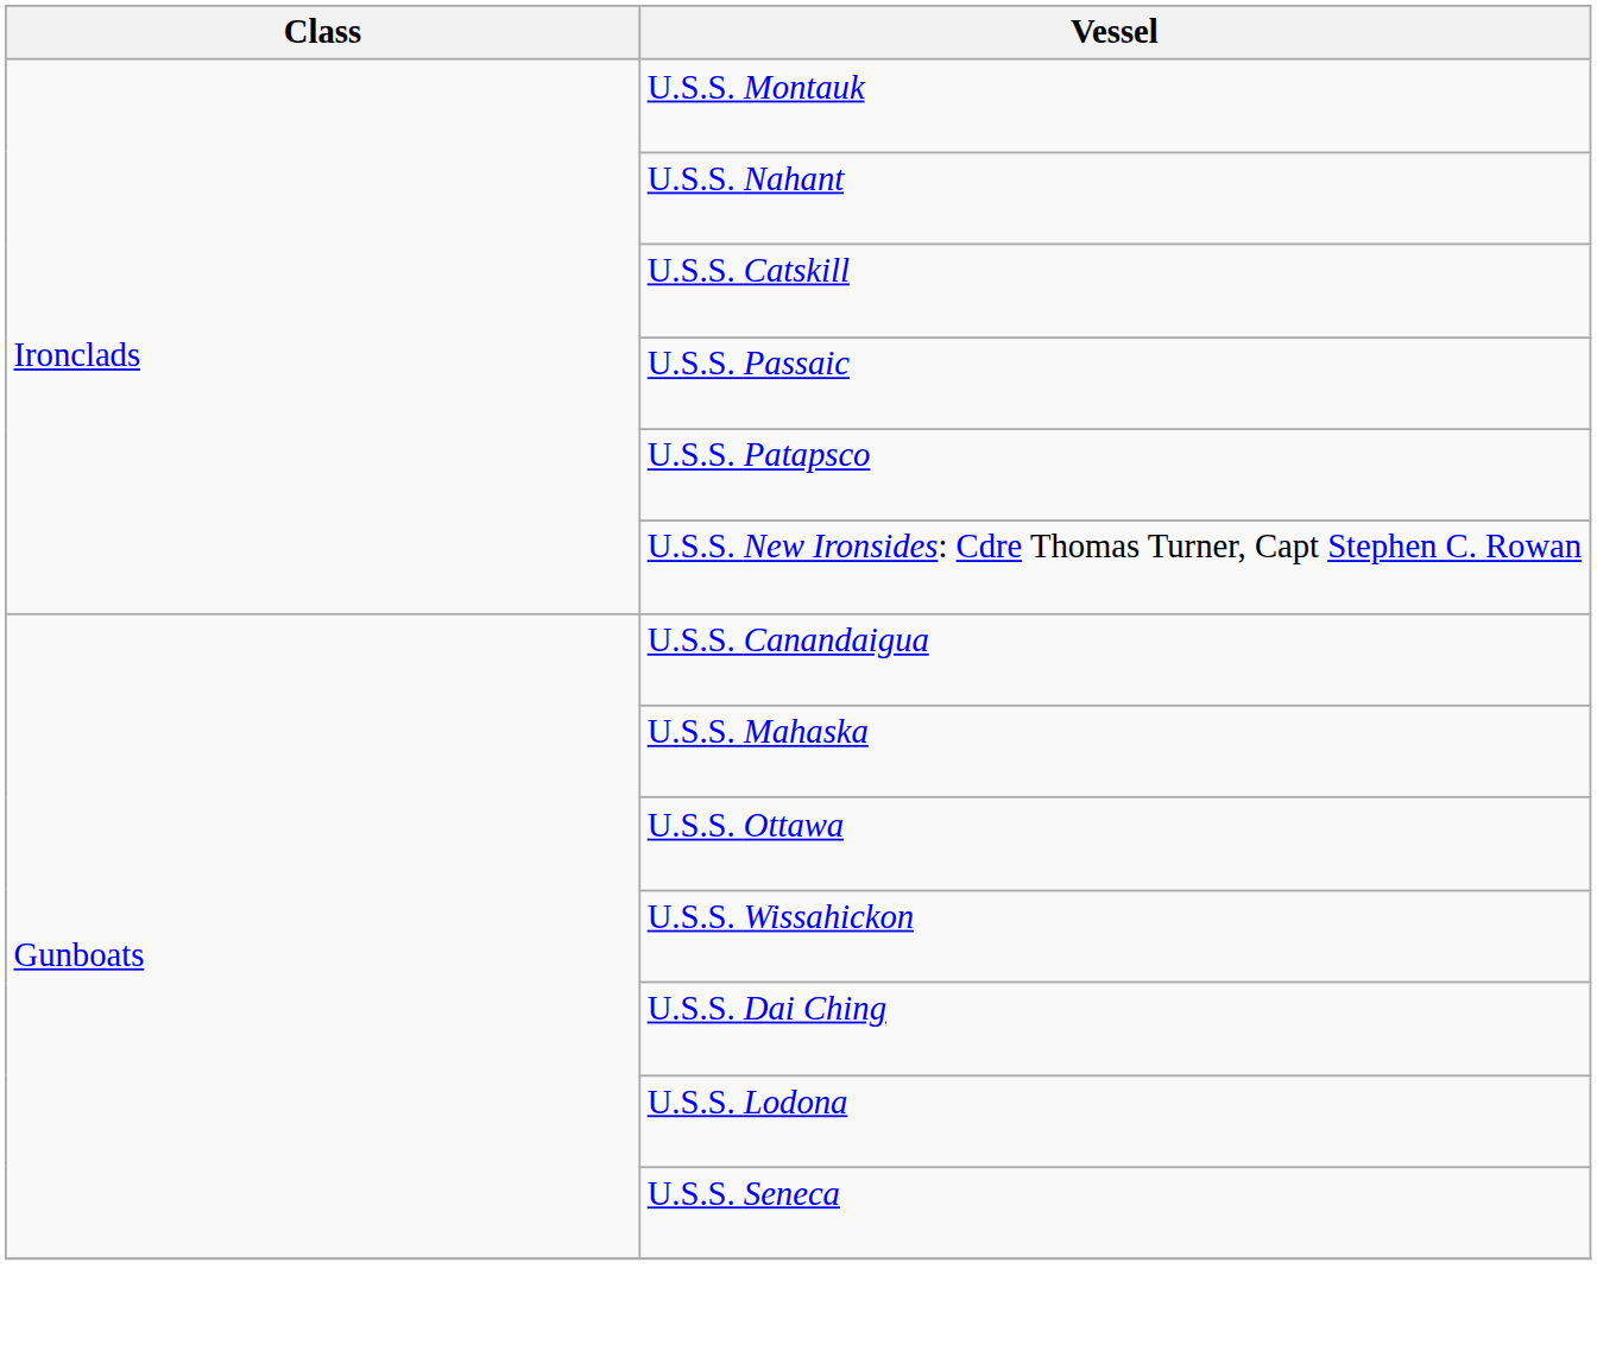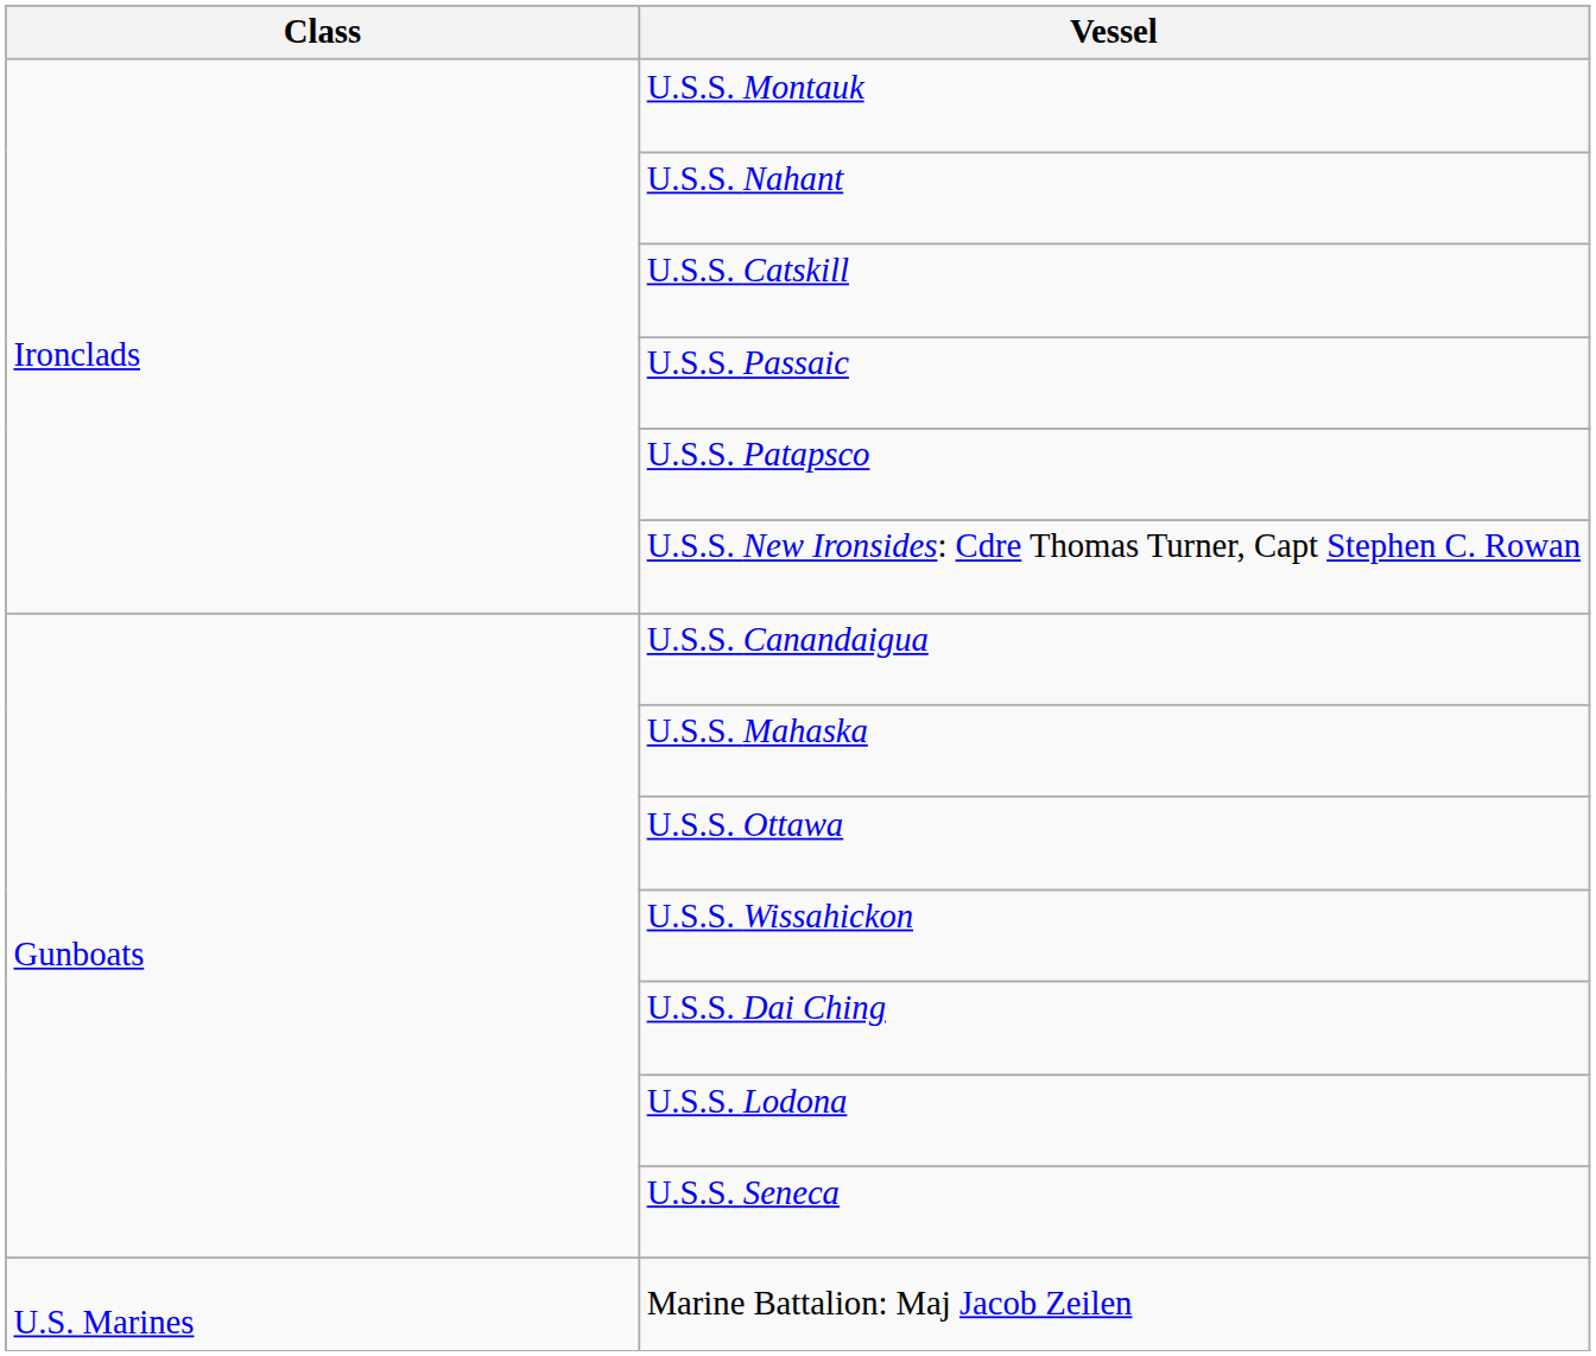+ row: U.S. Marines | Marine Battalion: Maj Jacob Zeilen
